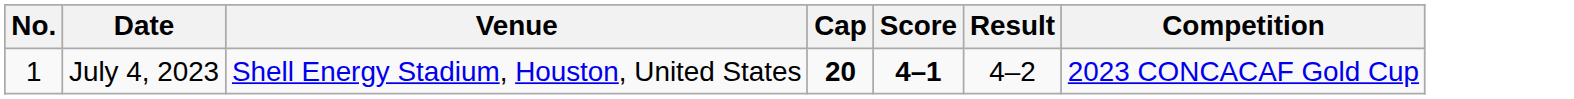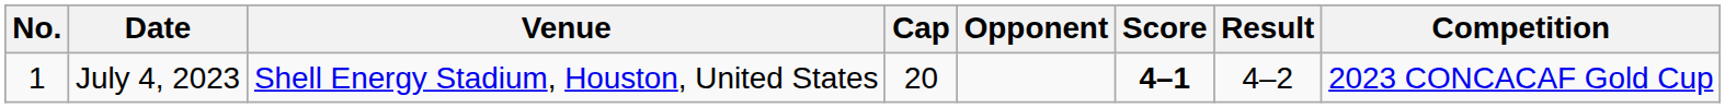+ column: Opponent
July 4, 2023 | Cap: bold -> normal
